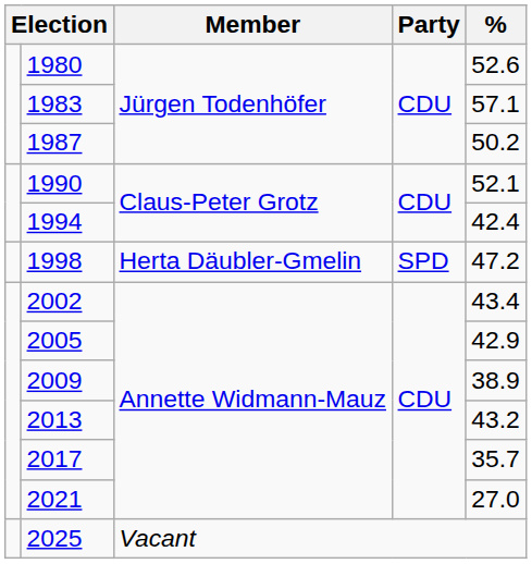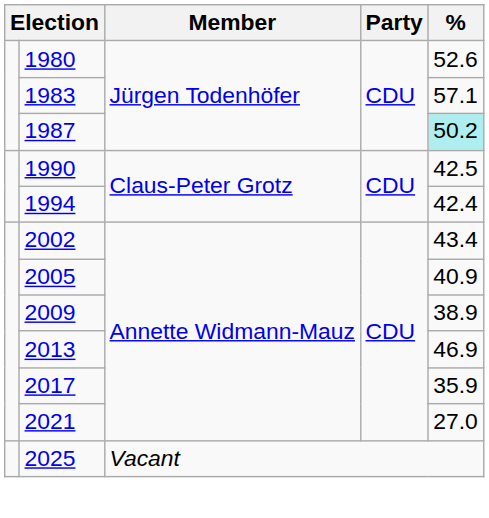1987 | %: no background -> paleturquoise background
1990 | %: 52.1 -> 42.5
- row: 1998 | Herta Däubler-Gmelin | SPD | 47.2
2005 | %: 42.9 -> 40.9
2013 | %: 43.2 -> 46.9
2017 | %: 35.7 -> 35.9
